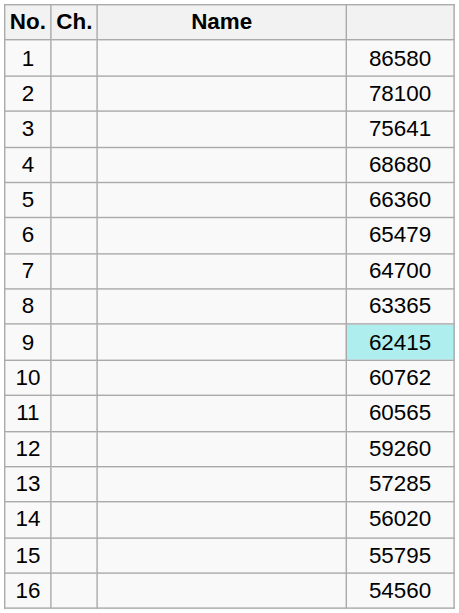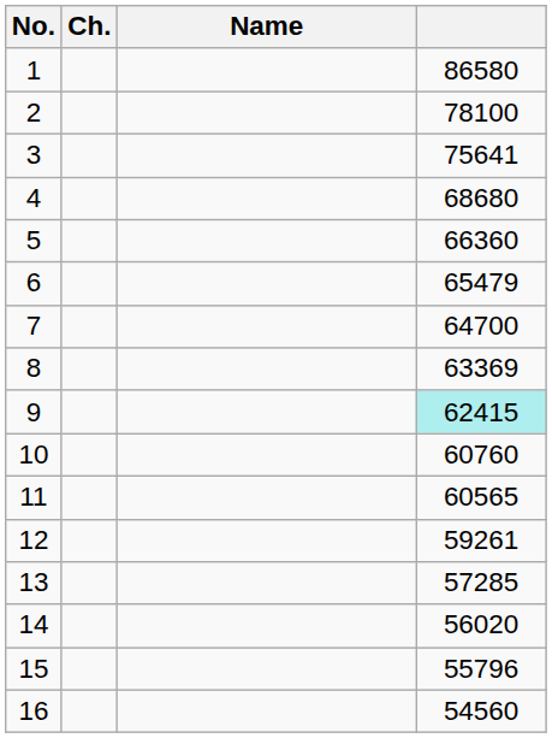8 | column 4: 63365 -> 63369
10 | column 4: 60762 -> 60760
12 | column 4: 59260 -> 59261
15 | column 4: 55795 -> 55796
